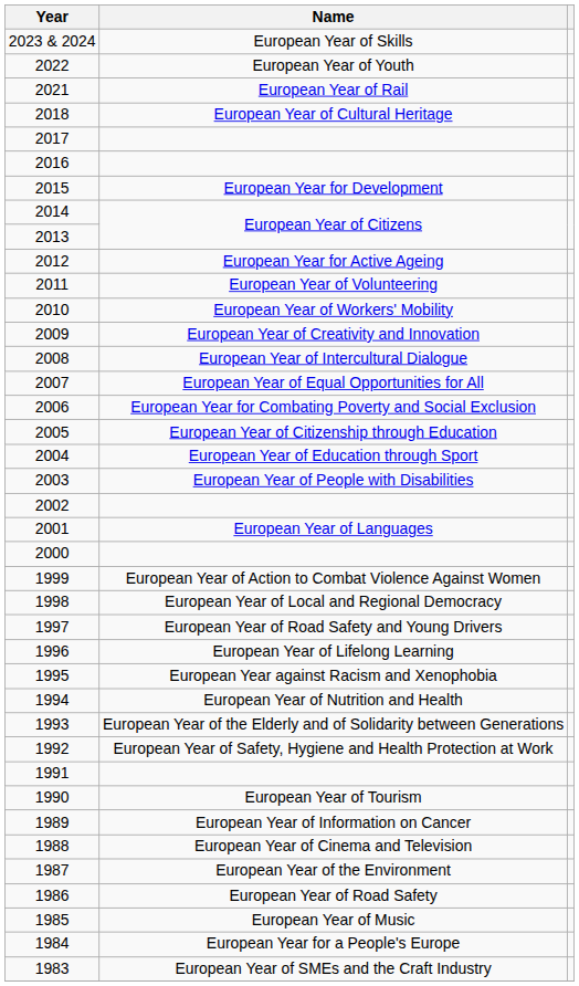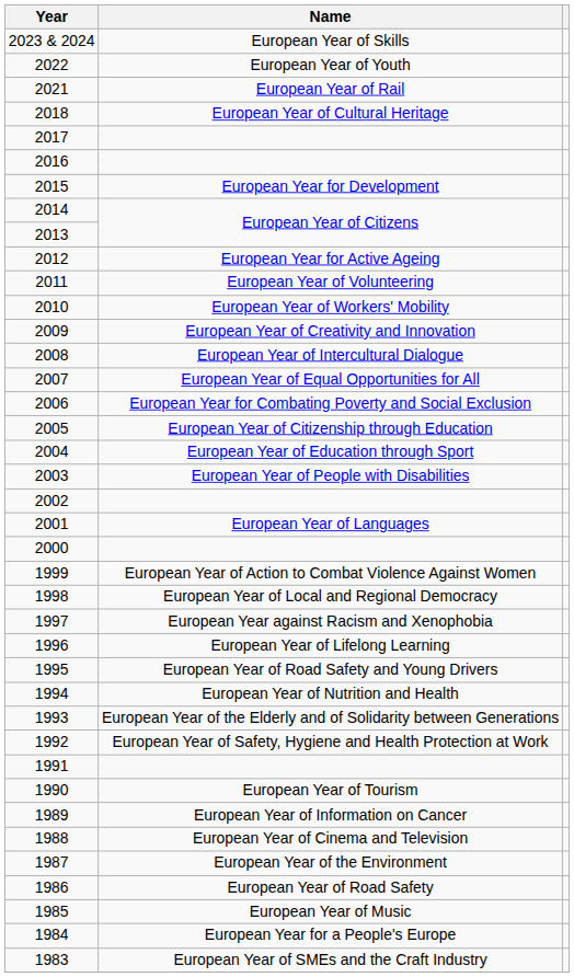1997 | Name: European Year of Road Safety and Young Drivers -> European Year against Racism and Xenophobia
1995 | Name: European Year against Racism and Xenophobia -> European Year of Road Safety and Young Drivers
